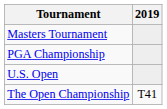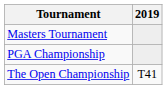- row: U.S. Open
